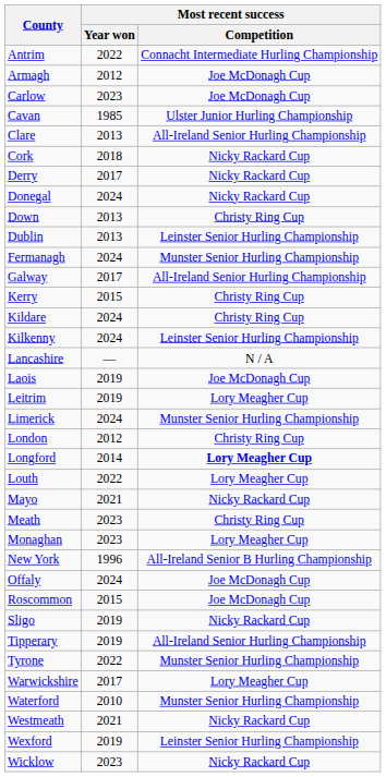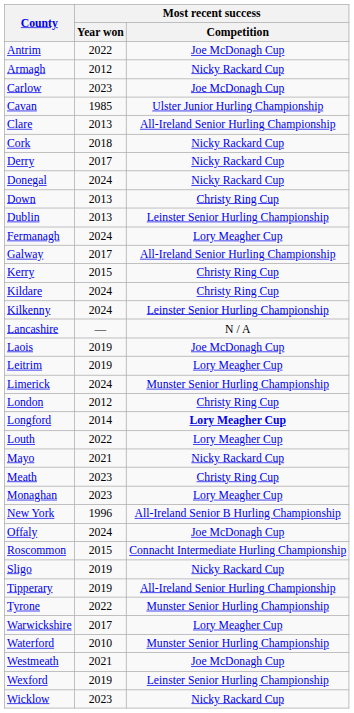Antrim | Most recent success / Competition: Connacht Intermediate Hurling Championship -> Joe McDonagh Cup
Armagh | Most recent success / Competition: Joe McDonagh Cup -> Nicky Rackard Cup
Fermanagh | Most recent success / Competition: Munster Senior Hurling Championship -> Lory Meagher Cup
Roscommon | Most recent success / Competition: Joe McDonagh Cup -> Connacht Intermediate Hurling Championship
Westmeath | Most recent success / Competition: Nicky Rackard Cup -> Joe McDonagh Cup
